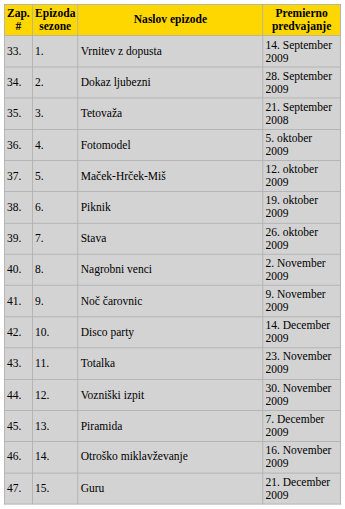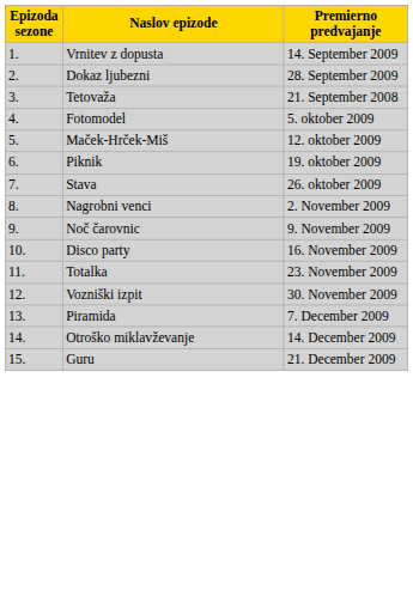- column: Zap. # | 33. | 34. | 35. | 36. | 37. | 38. | 39. | 40. | 41. | 42. | 43. | 44. | 45. | 46. | 47.
Disco party | Premierno predvajanje: 14. December 2009 -> 16. November 2009
Otroško miklavževanje | Premierno predvajanje: 16. November 2009 -> 14. December 2009
